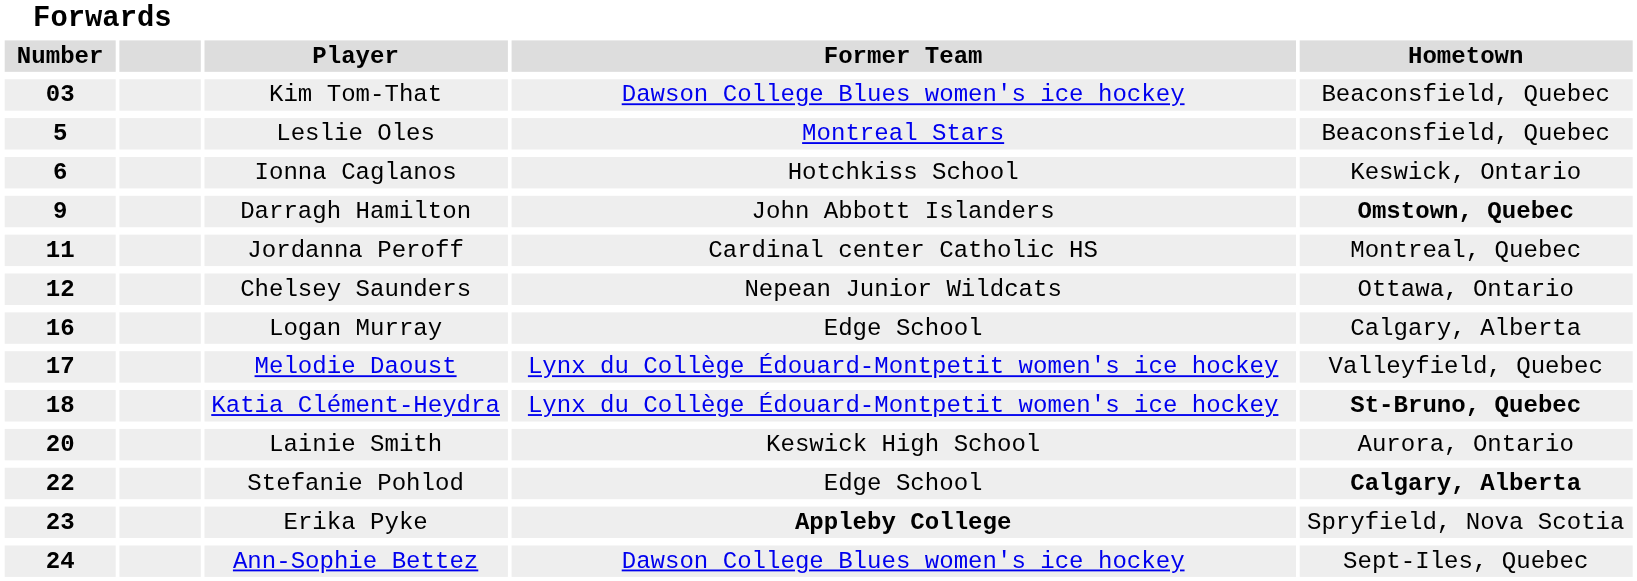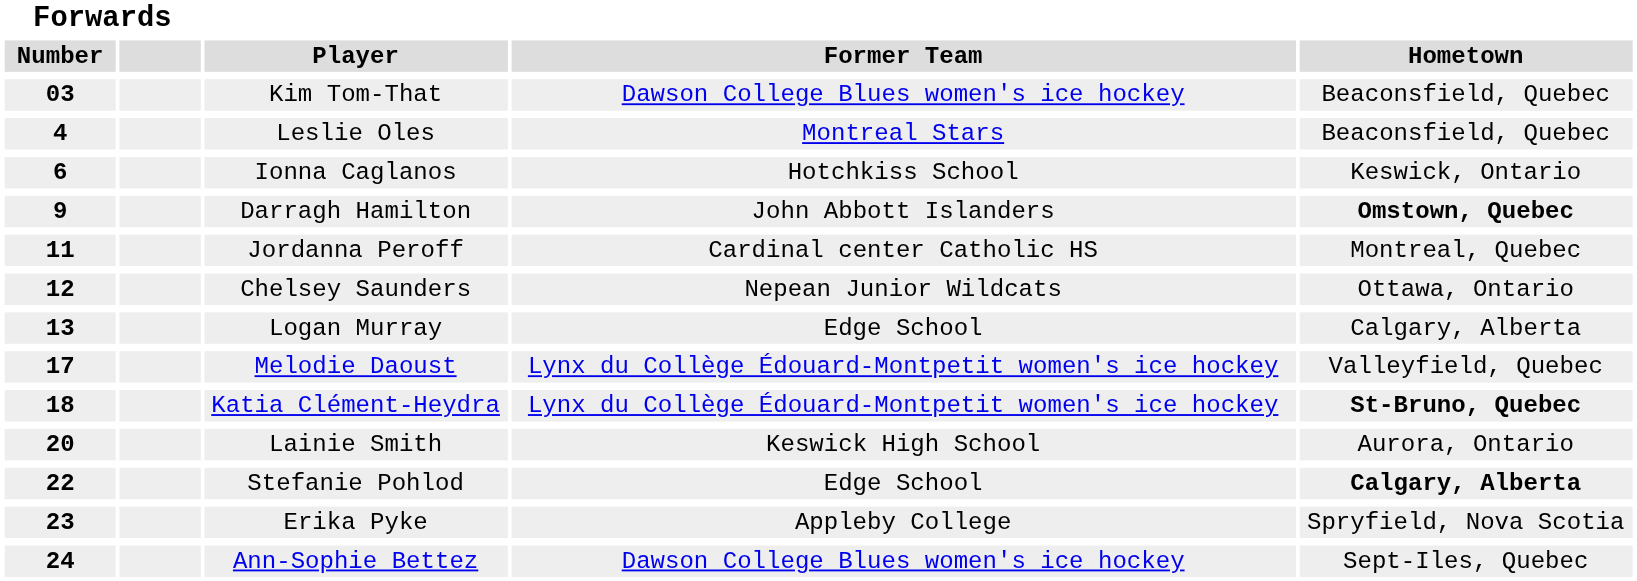Leslie Oles | Forwards / Number: 5 -> 4
Logan Murray | Forwards / Number: 16 -> 13
Erika Pyke | Former Team: bold -> normal
